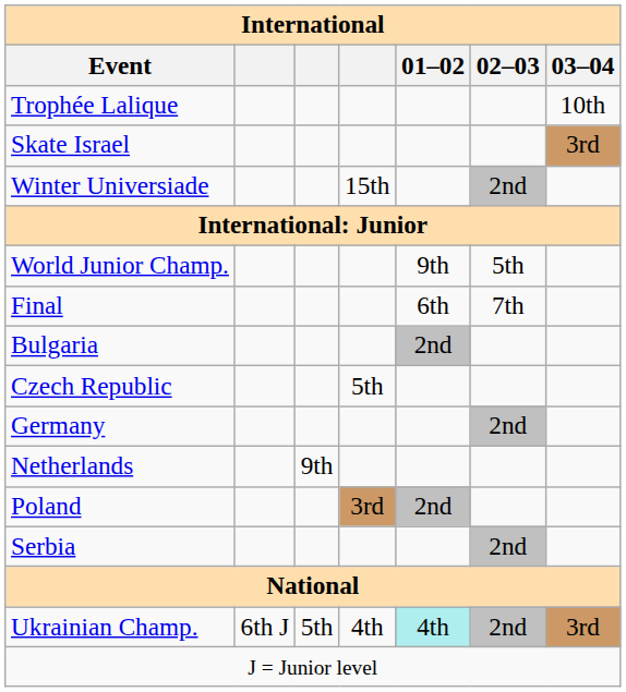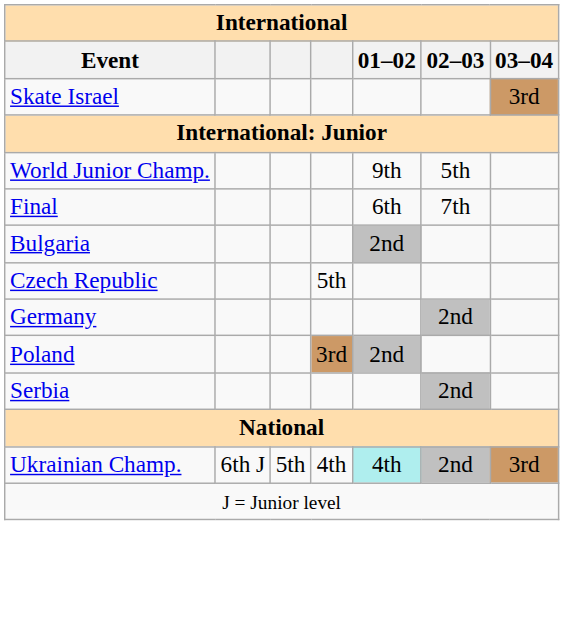- row: Trophée Lalique | 10th
- row: Winter Universiade | 15th | 2nd
- row: Netherlands | 9th
